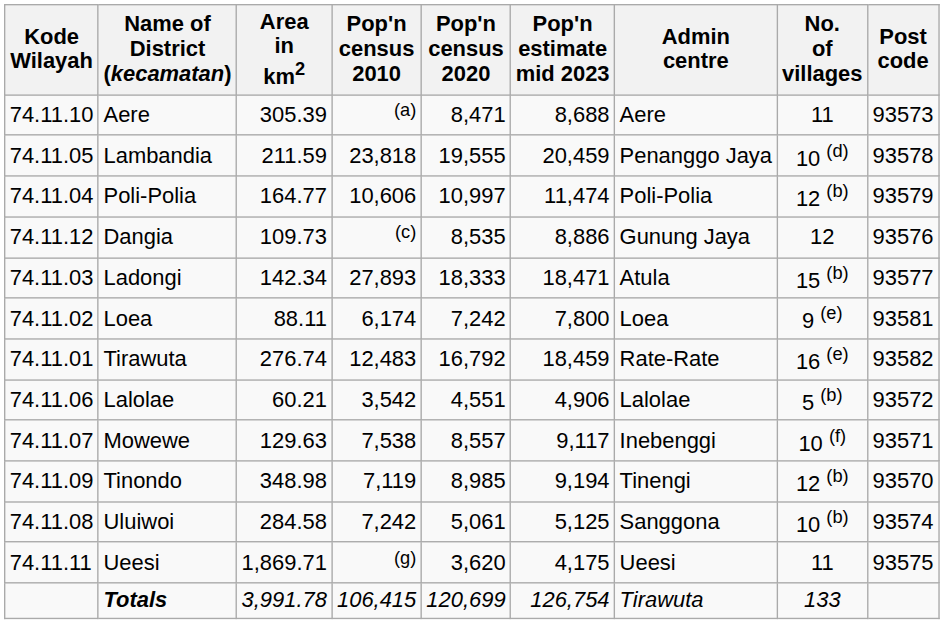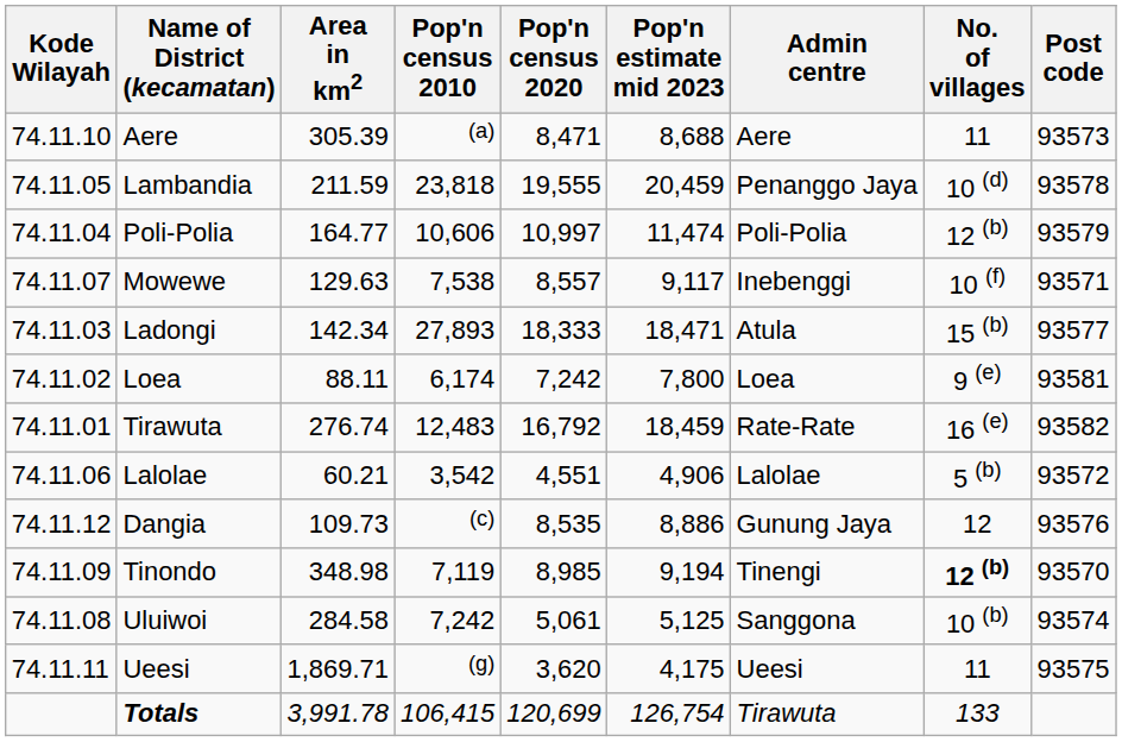rows swapped: Dangia <-> Mowewe
Tinondo | No. of villages: normal -> bold
